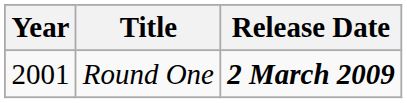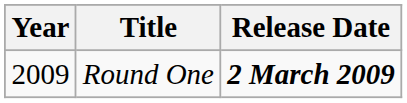Round One | Year: 2001 -> 2009
